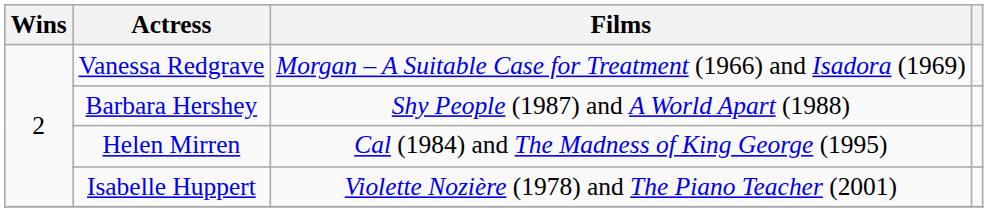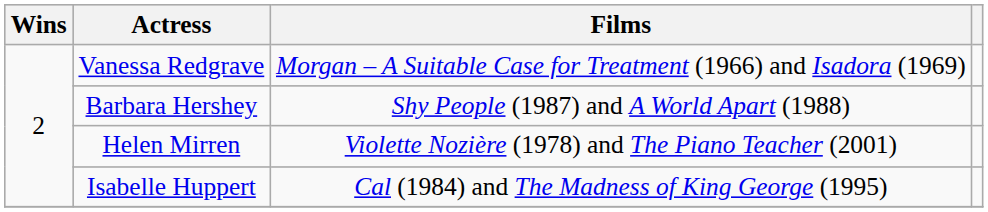Helen Mirren | Films: Cal (1984) and The Madness of King George (1995) -> Violette Nozière (1978) and The Piano Teacher (2001)
Isabelle Huppert | Films: Violette Nozière (1978) and The Piano Teacher (2001) -> Cal (1984) and The Madness of King George (1995)
